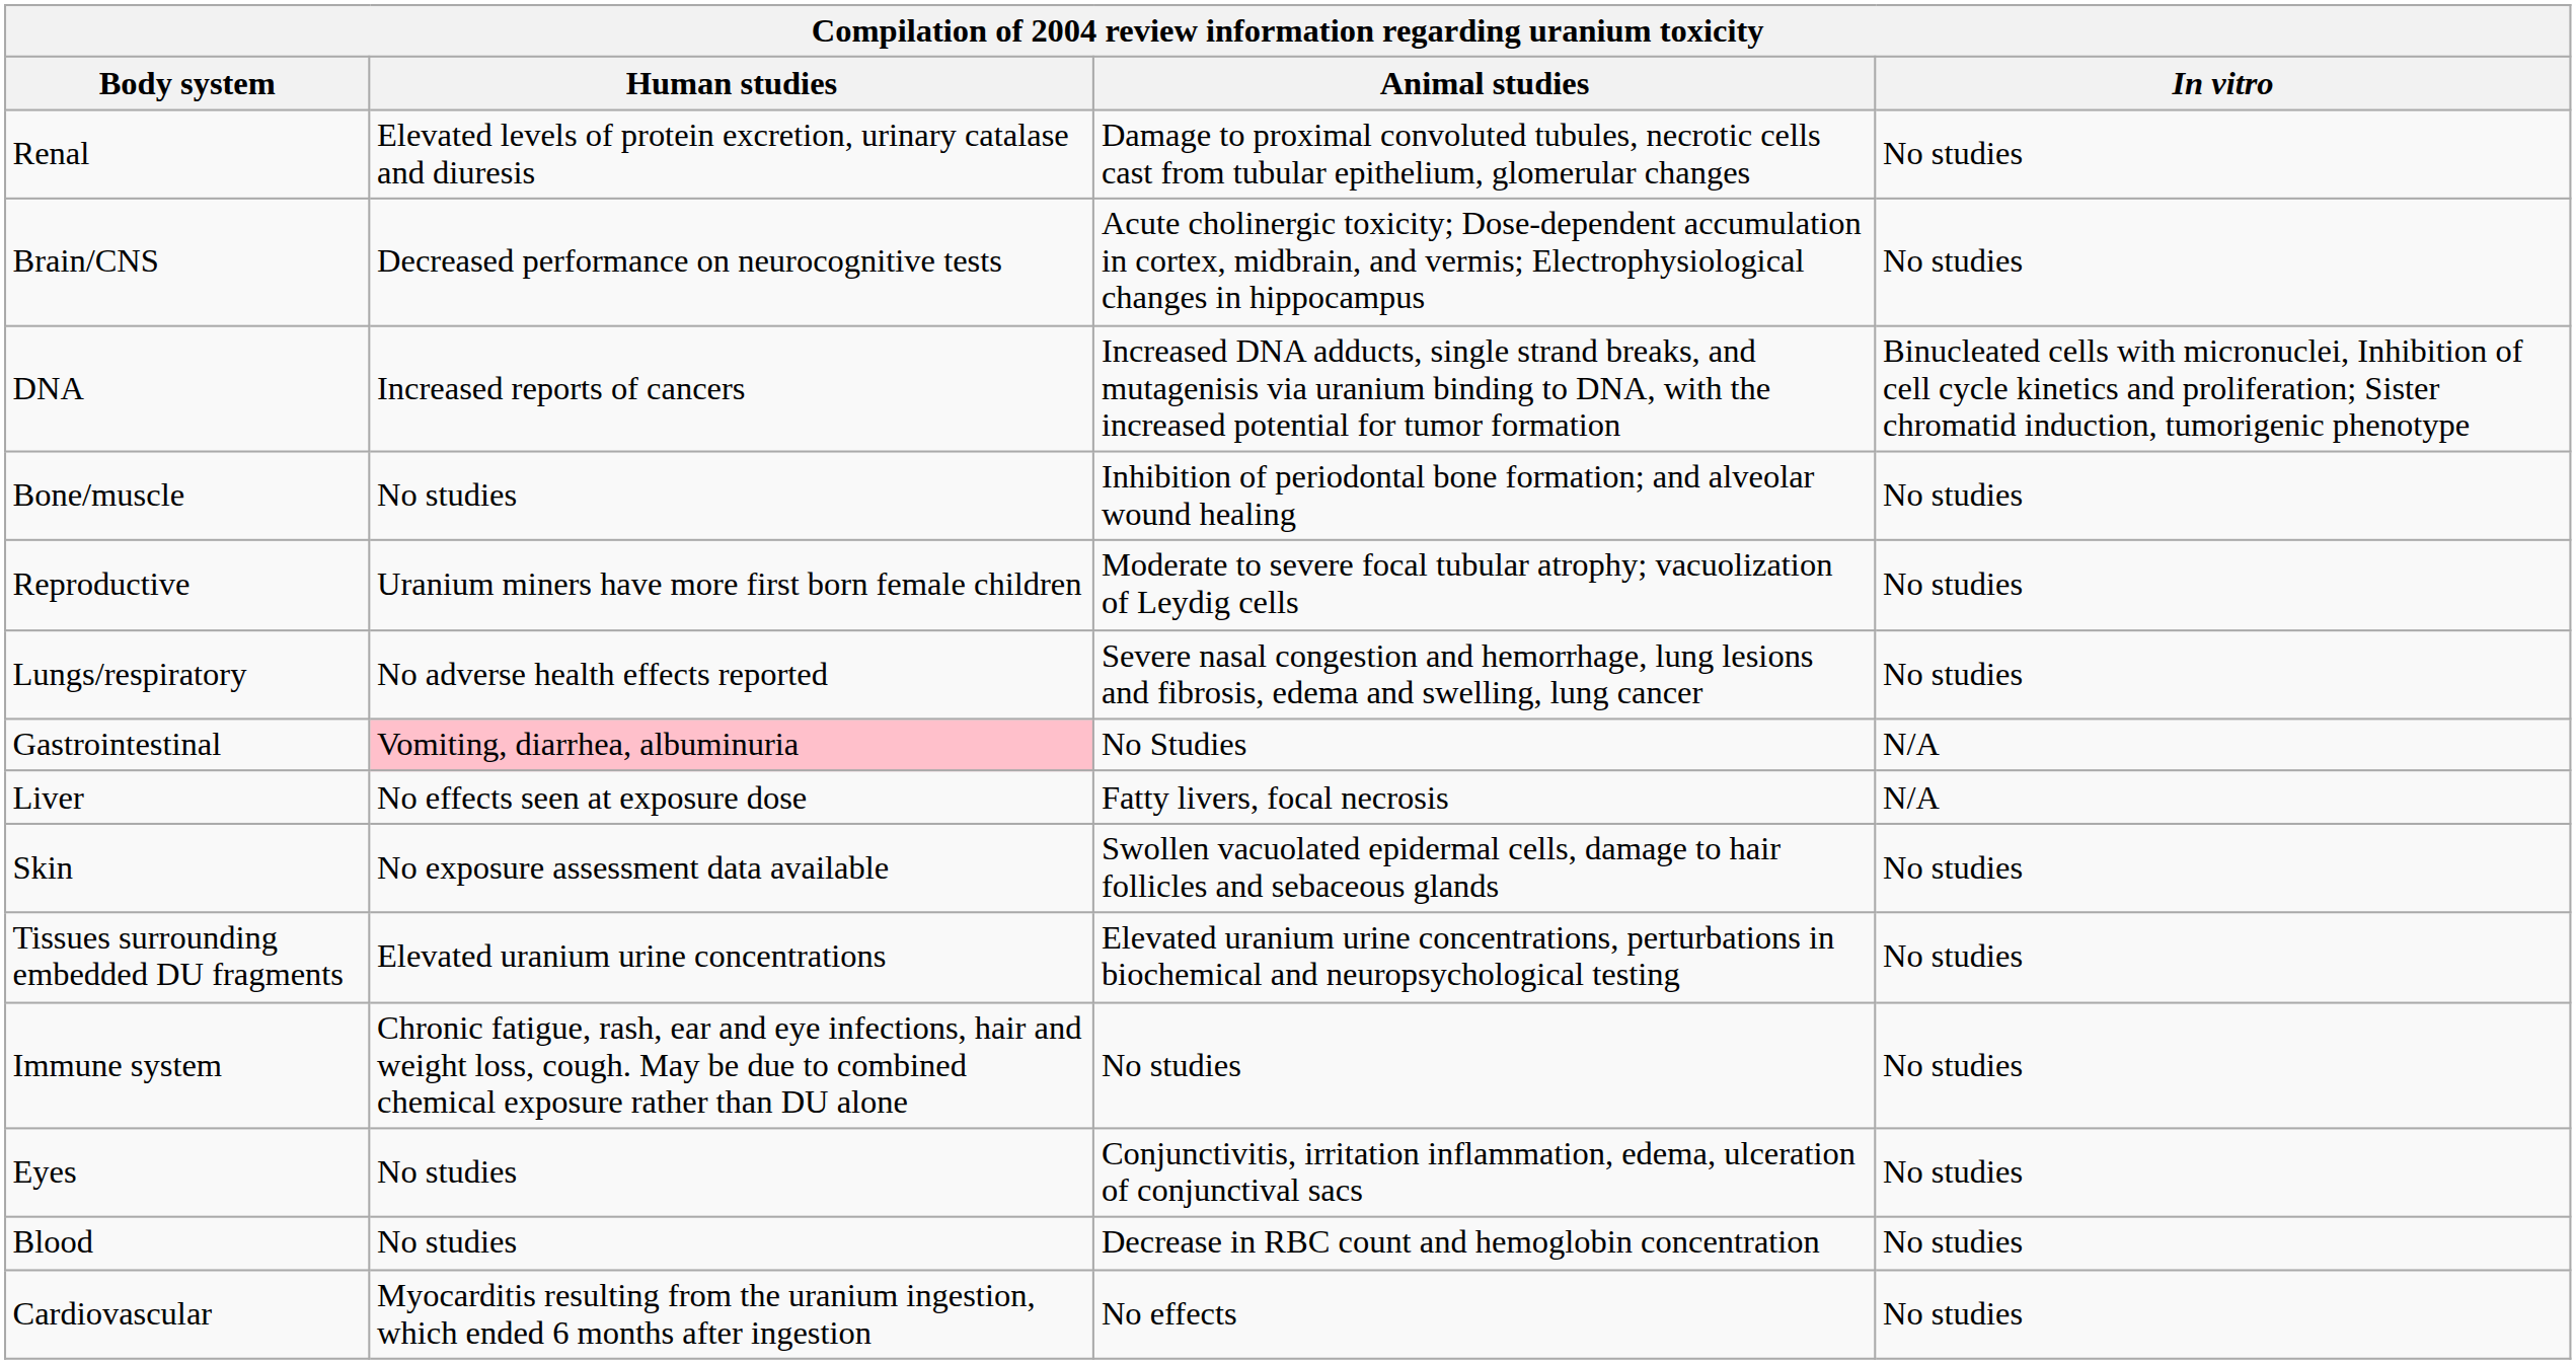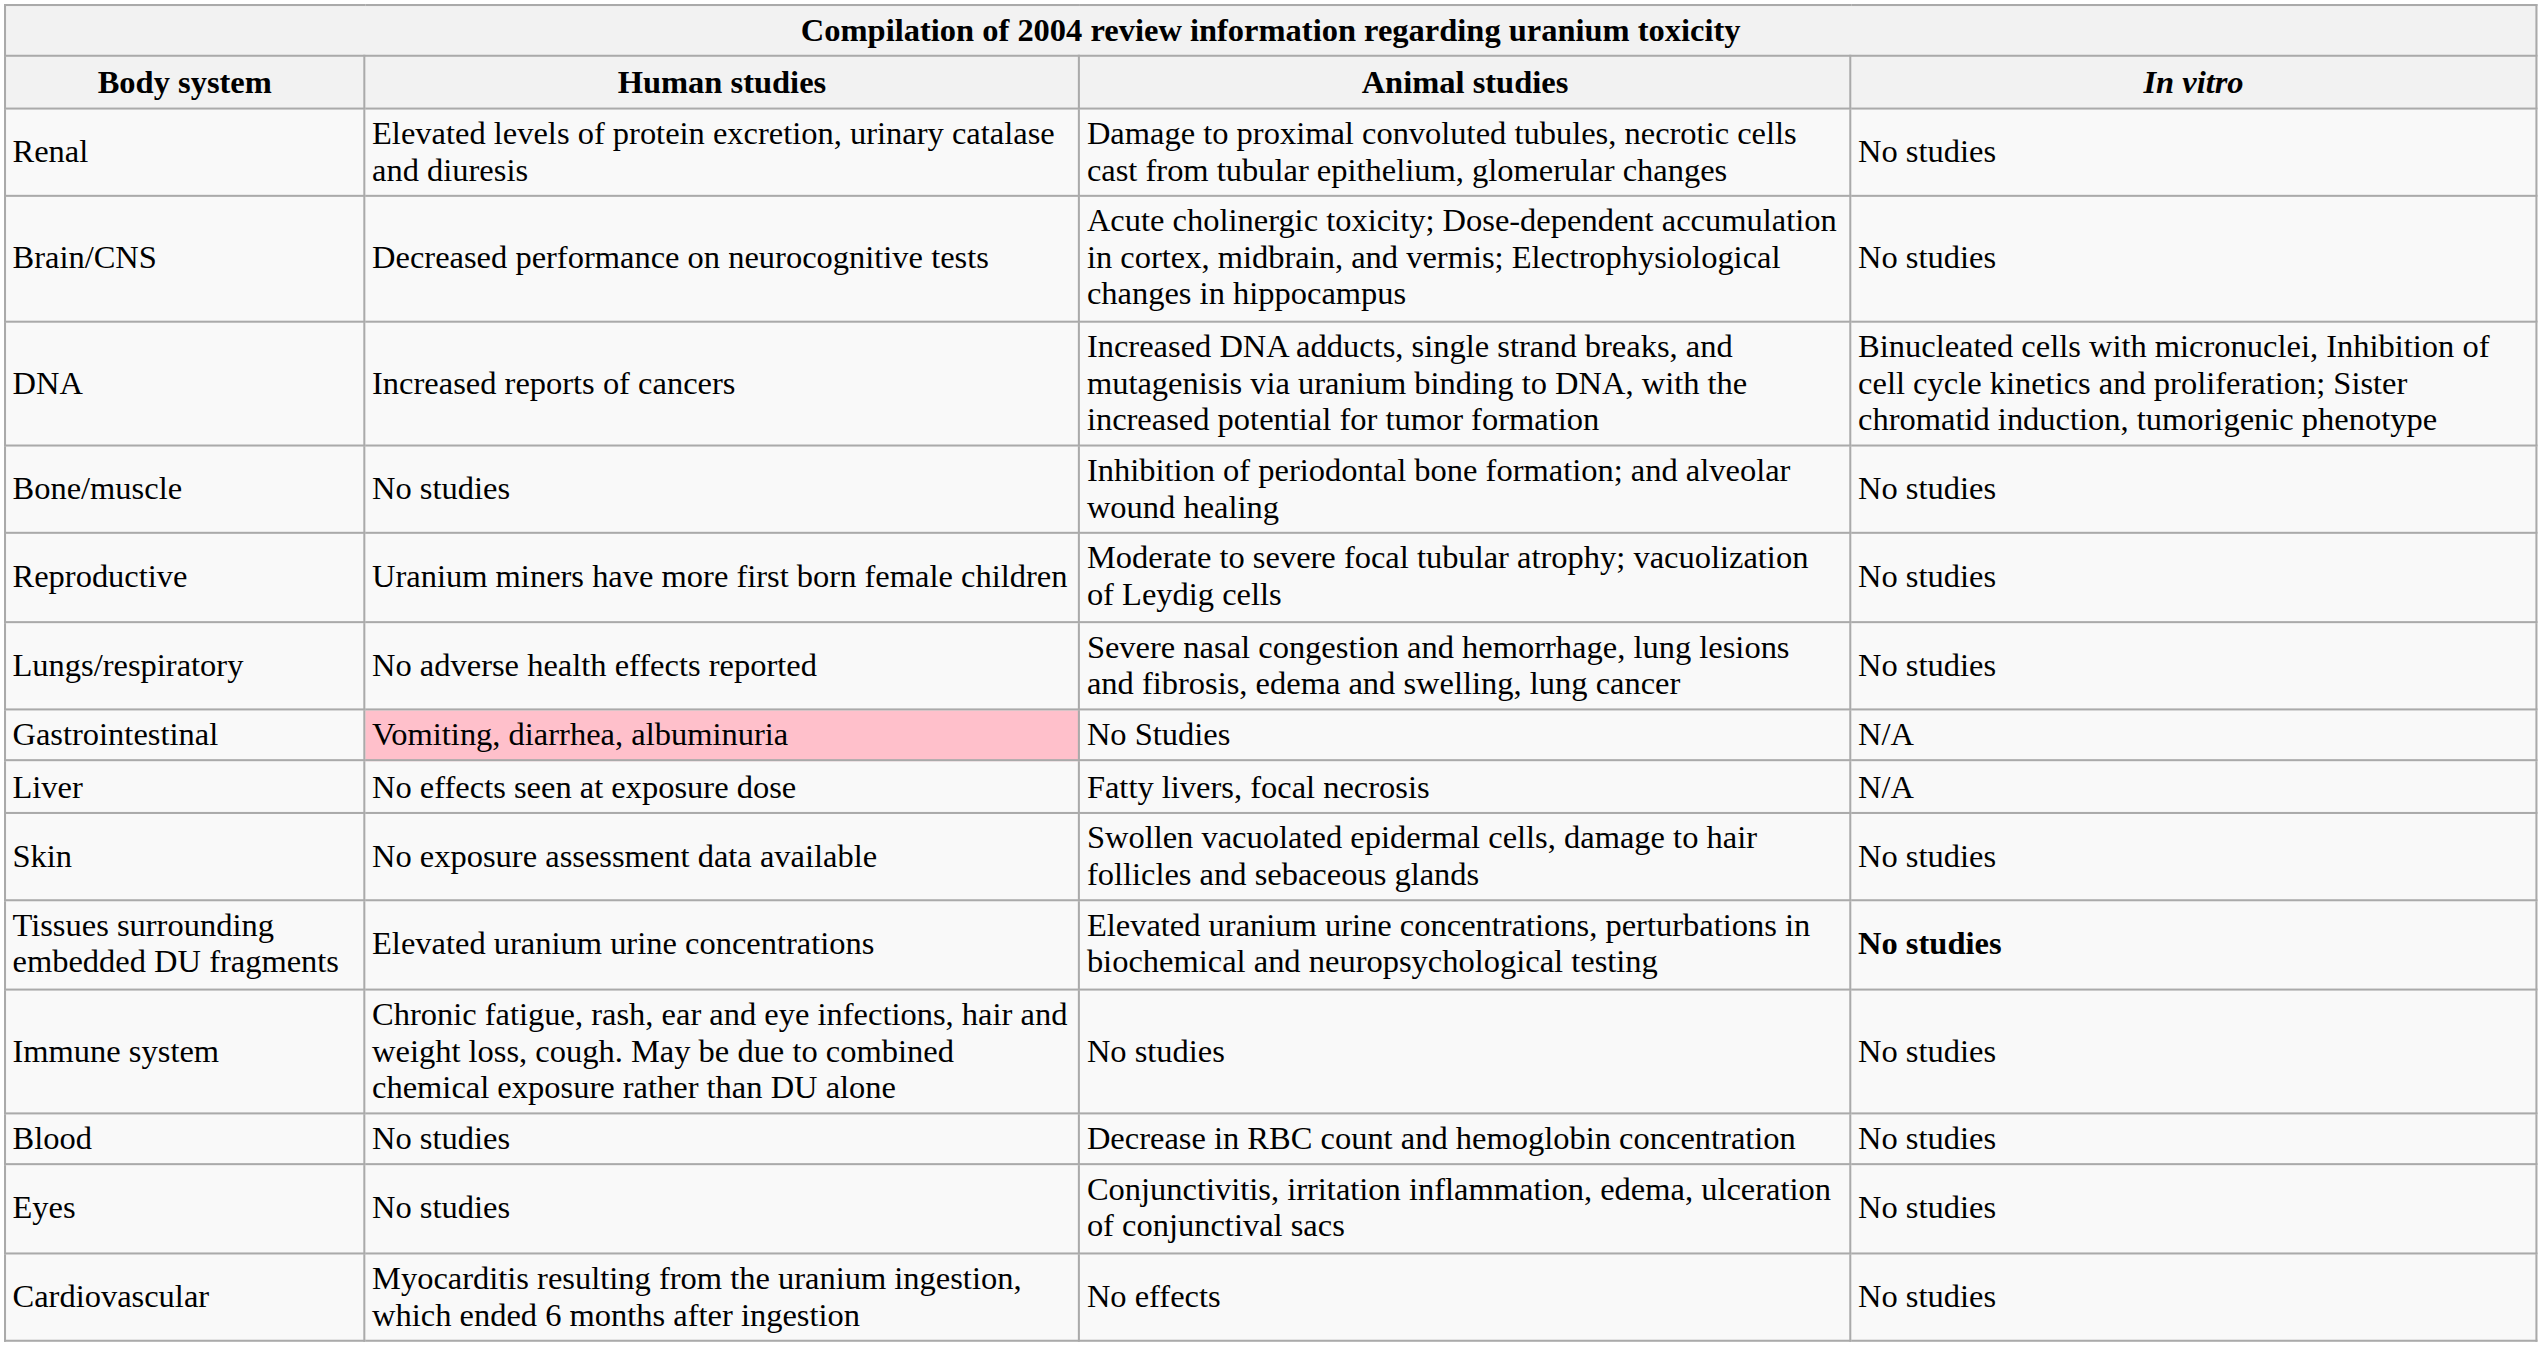Tissues surrounding embedded DU fragments | In vitro: normal -> bold
rows swapped: Eyes <-> Blood
